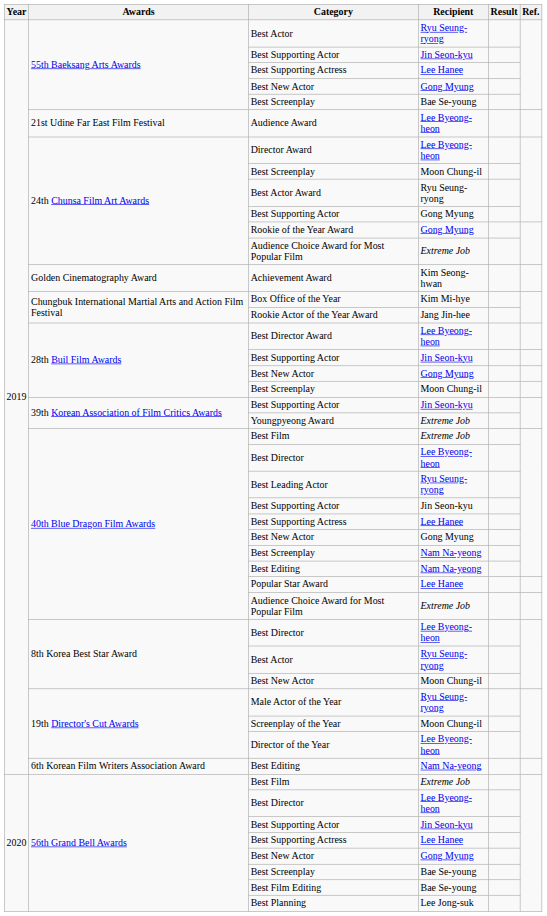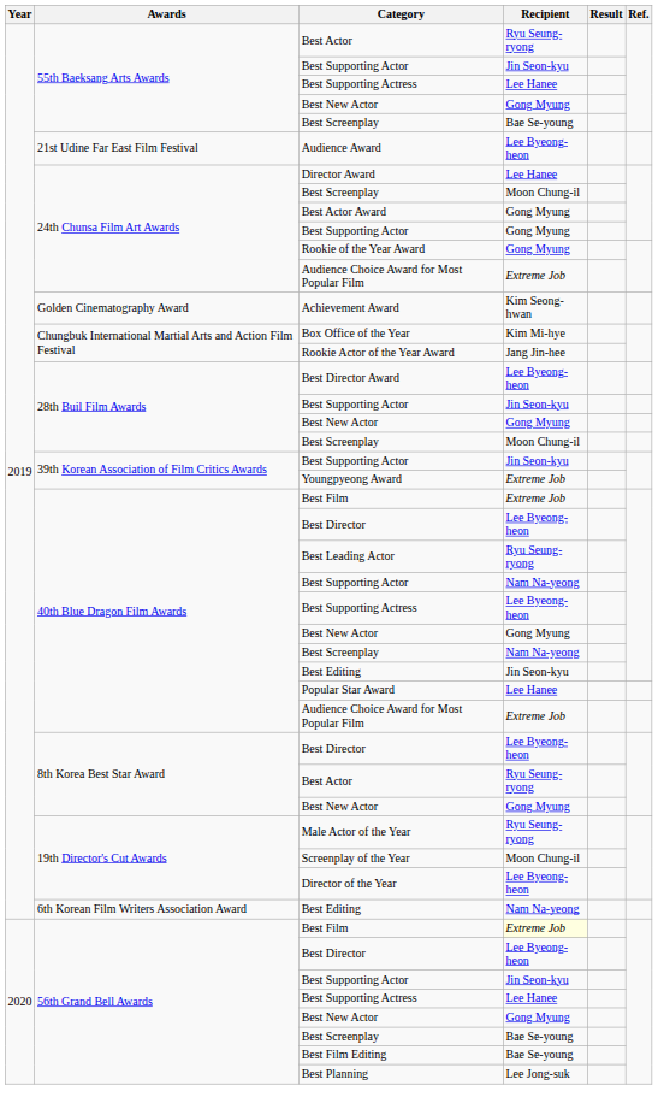Director Award | Recipient: Lee Byeong-heon -> Lee Hanee
Best Actor Award | Recipient: Ryu Seung-ryong -> Gong Myung
40th Blue Dragon Film Awards / Best Supporting Actor | Recipient: Jin Seon-kyu -> Nam Na-yeong
40th Blue Dragon Film Awards / Best Supporting Actress | Recipient: Lee Hanee -> Lee Byeong-heon
40th Blue Dragon Film Awards / Best Editing | Recipient: Nam Na-yeong -> Jin Seon-kyu
8th Korea Best Star Award / Best New Actor | Recipient: Moon Chung-il -> Gong Myung
56th Grand Bell Awards / Best Film | Recipient: no background -> lightyellow background
